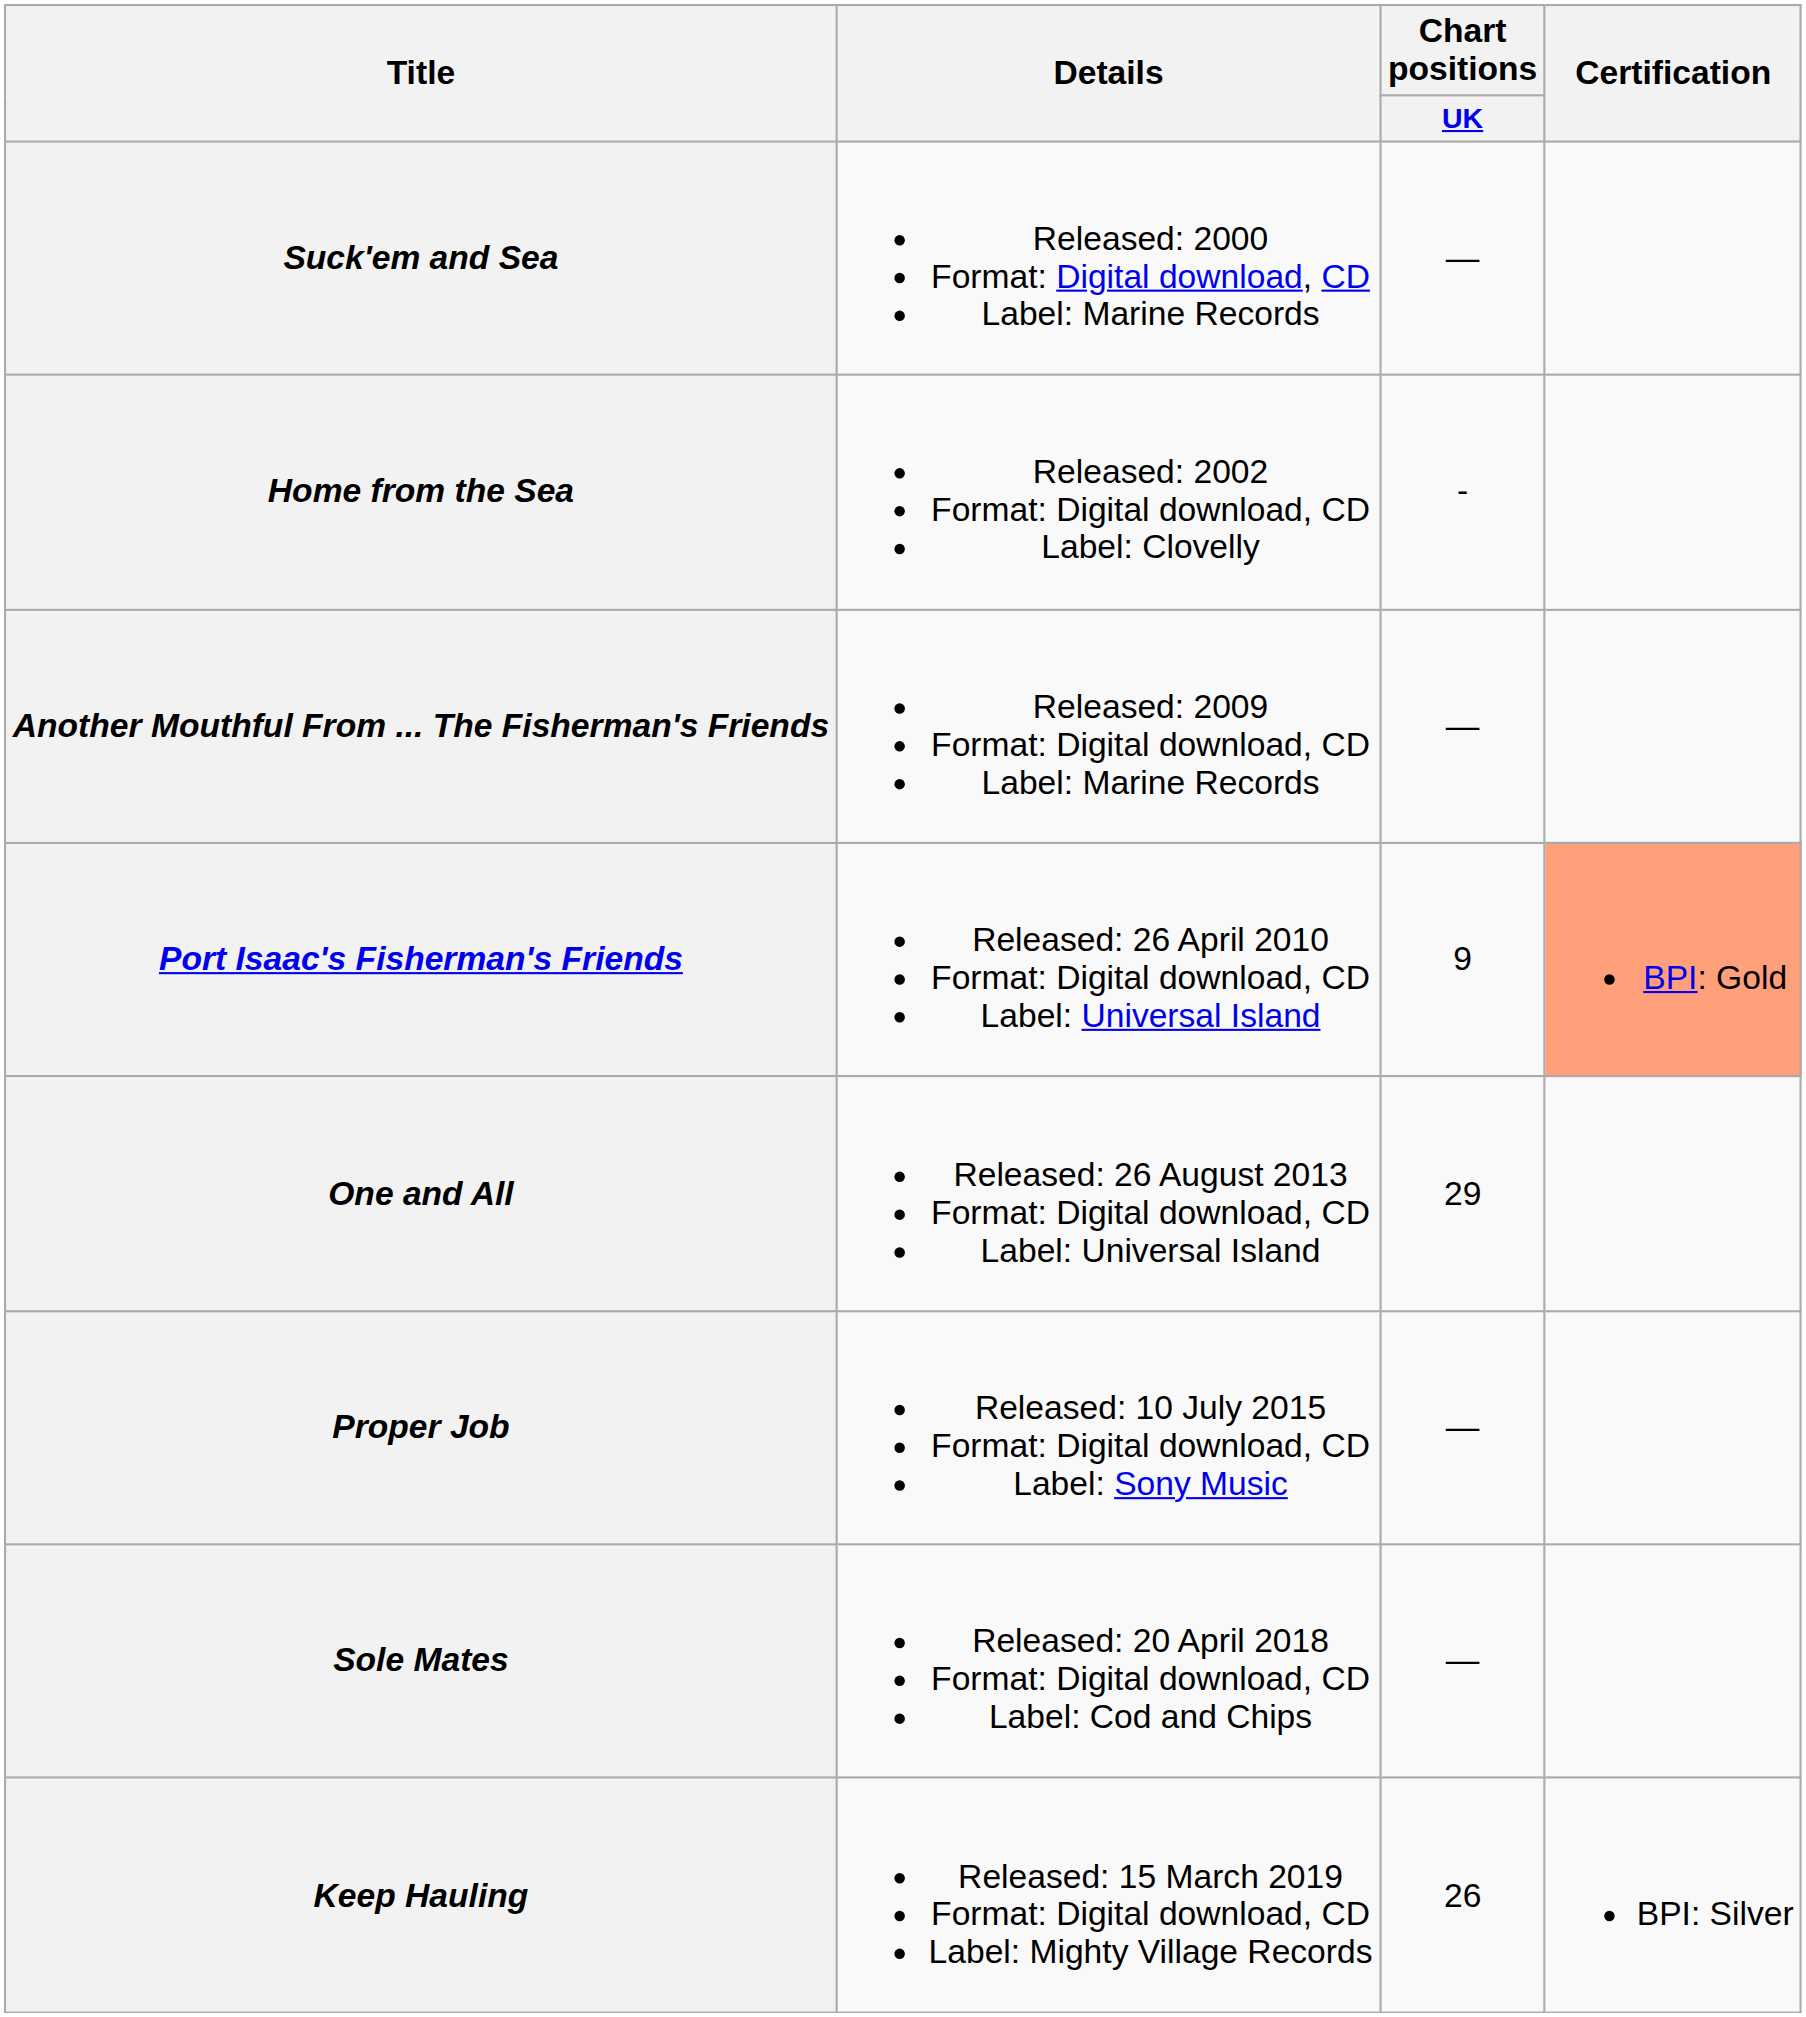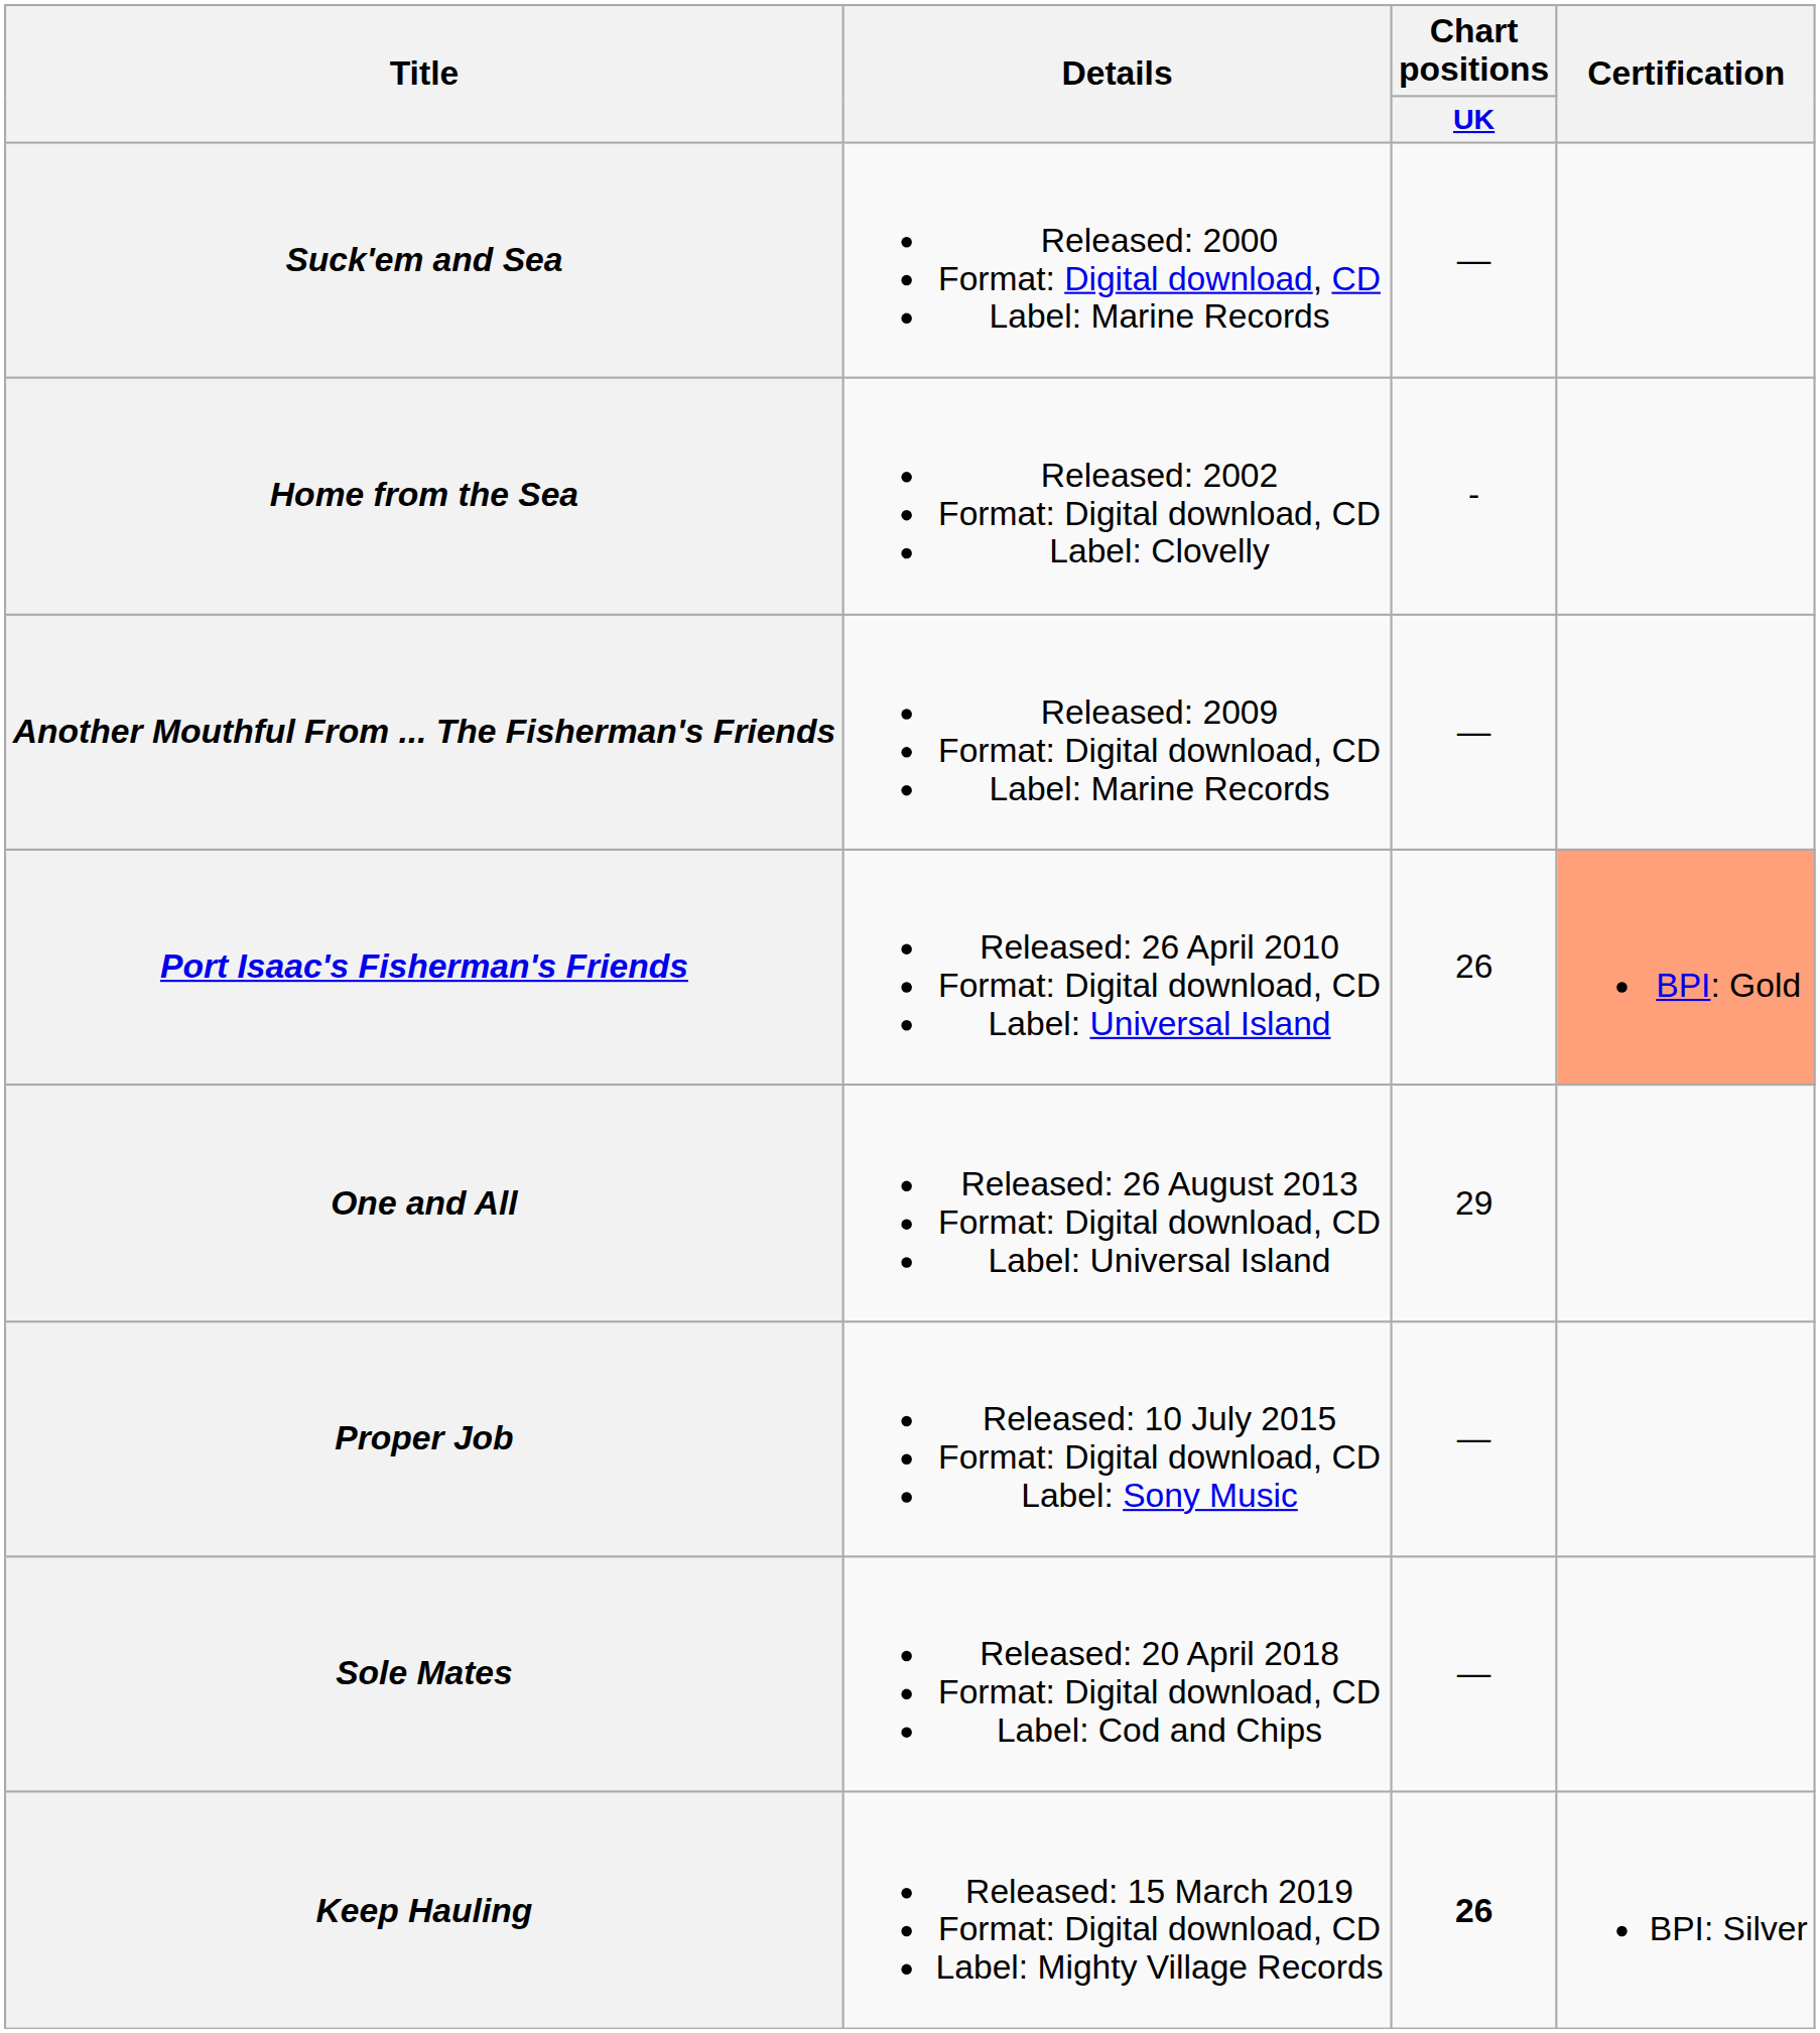Port Isaac's Fisherman's Friends | Chart positions / UK: 9 -> 26
Keep Hauling | Chart positions / UK: normal -> bold
